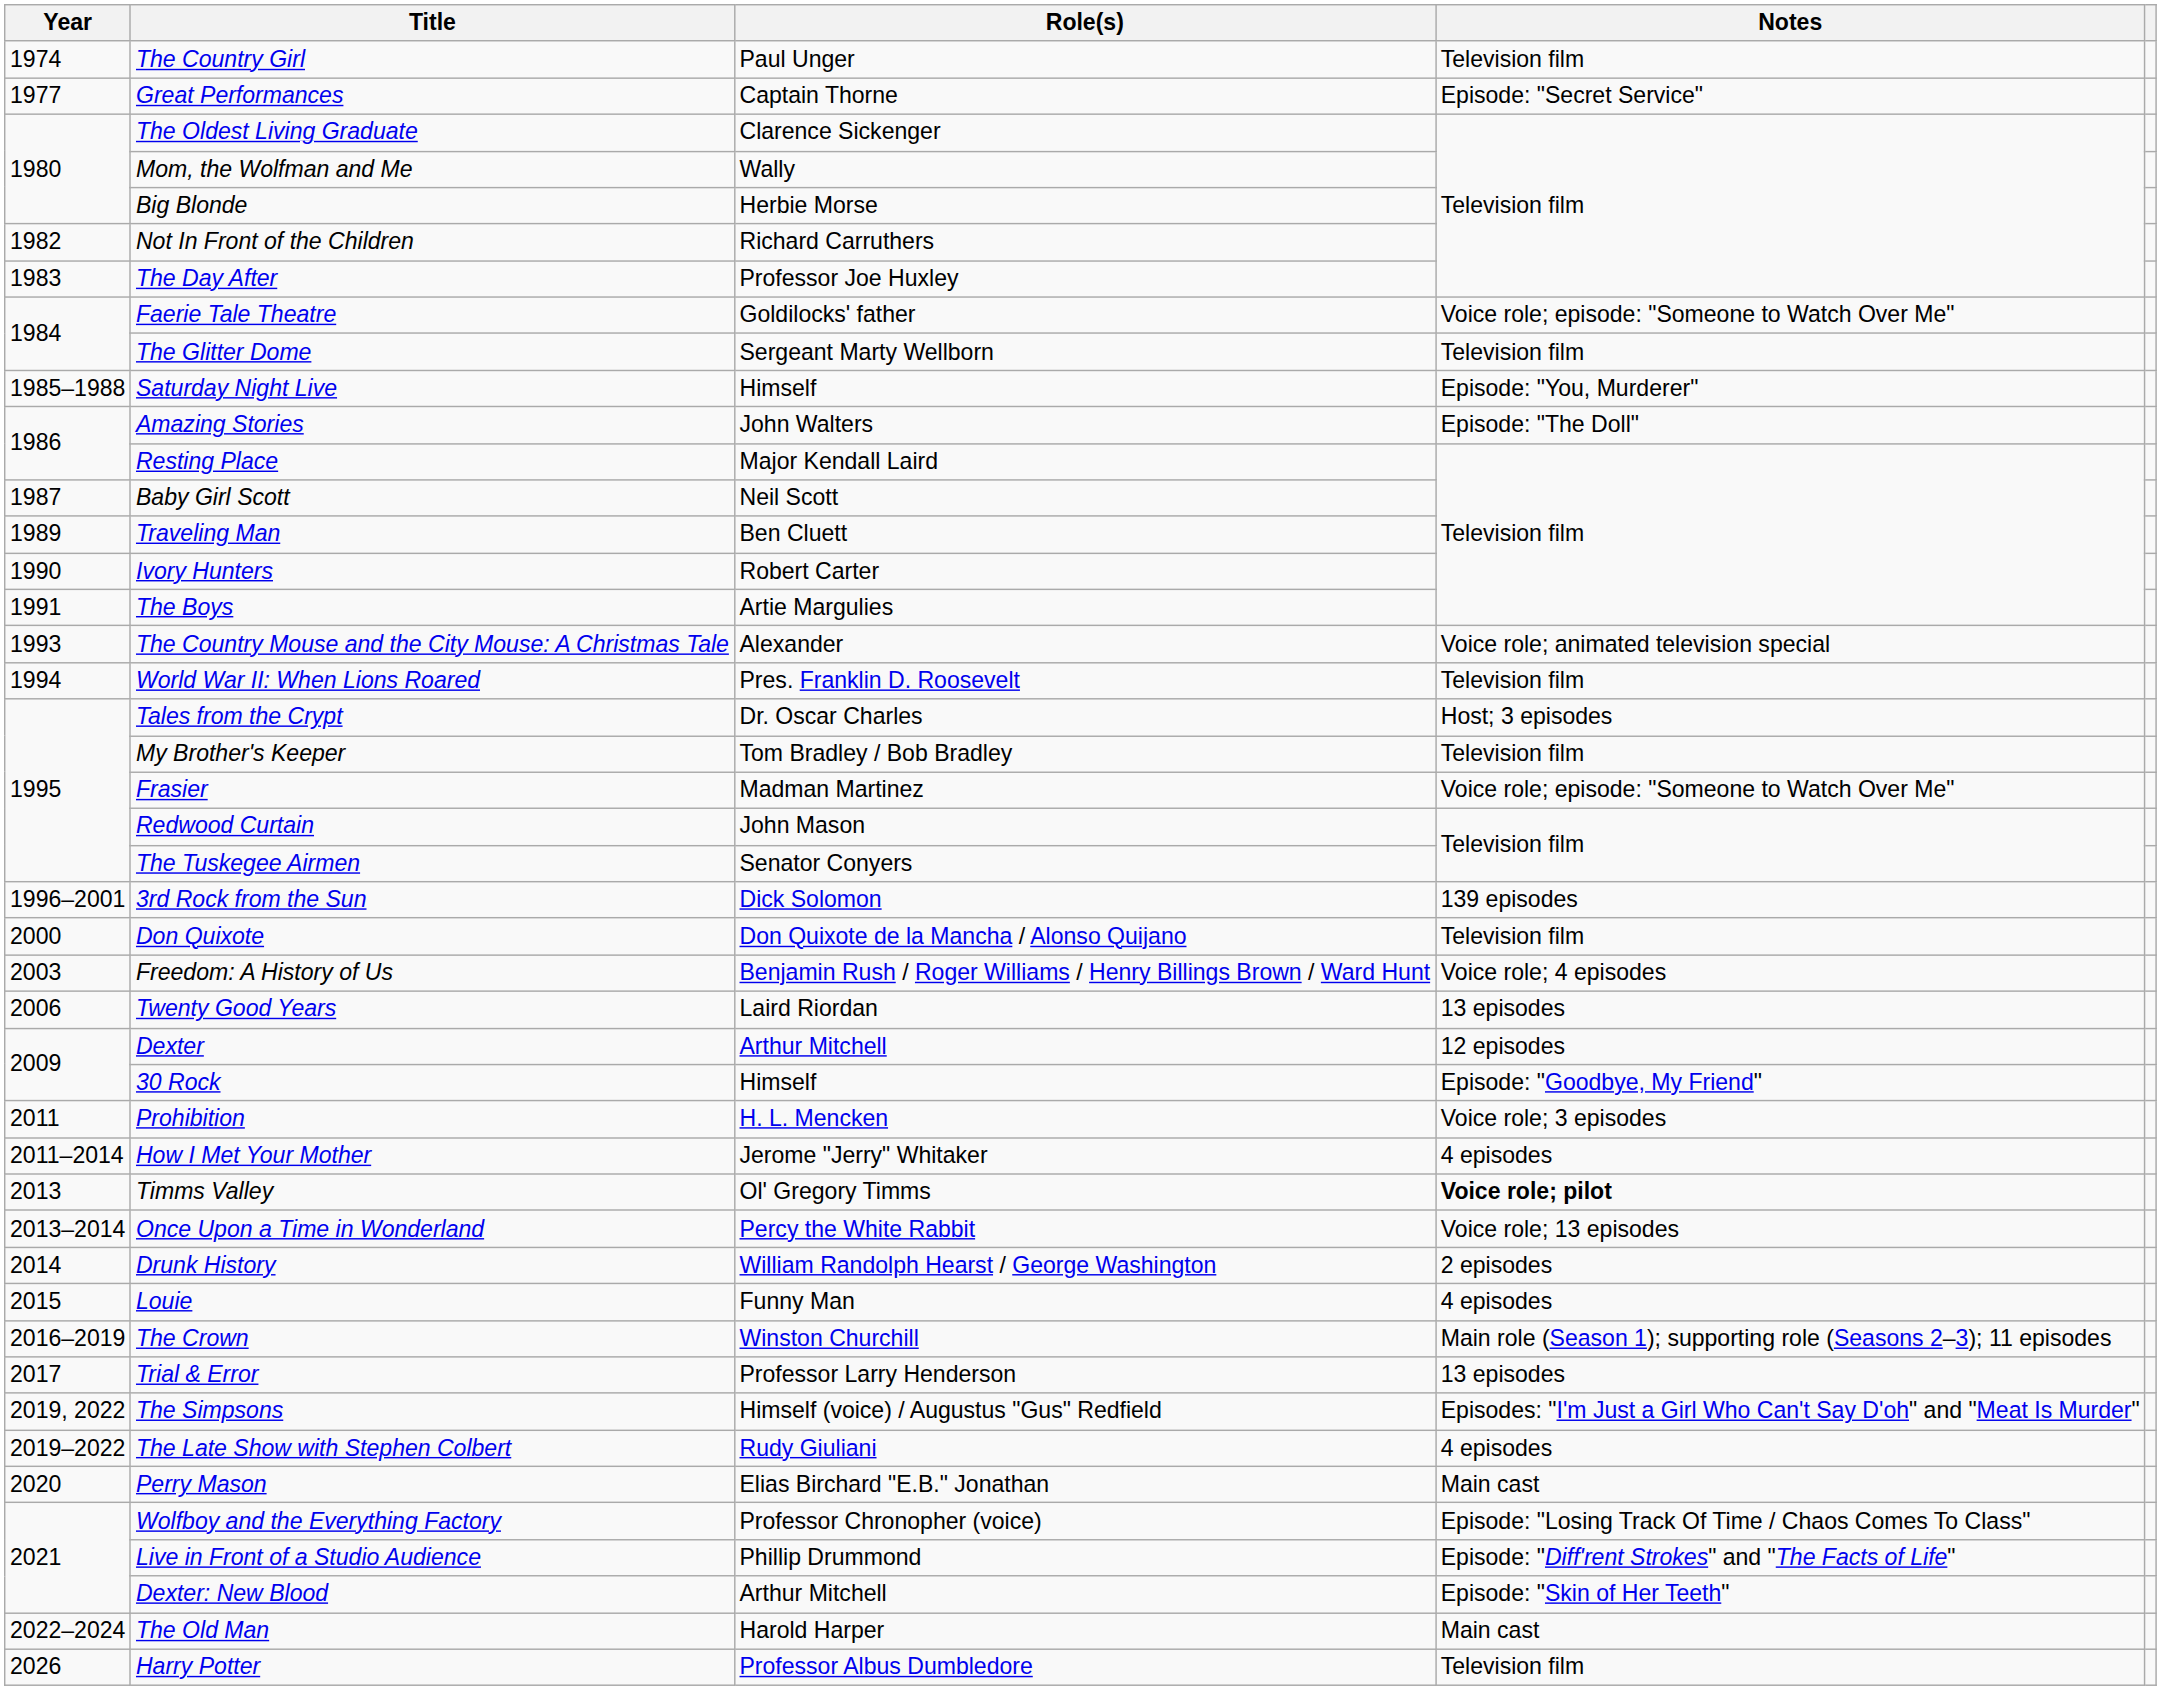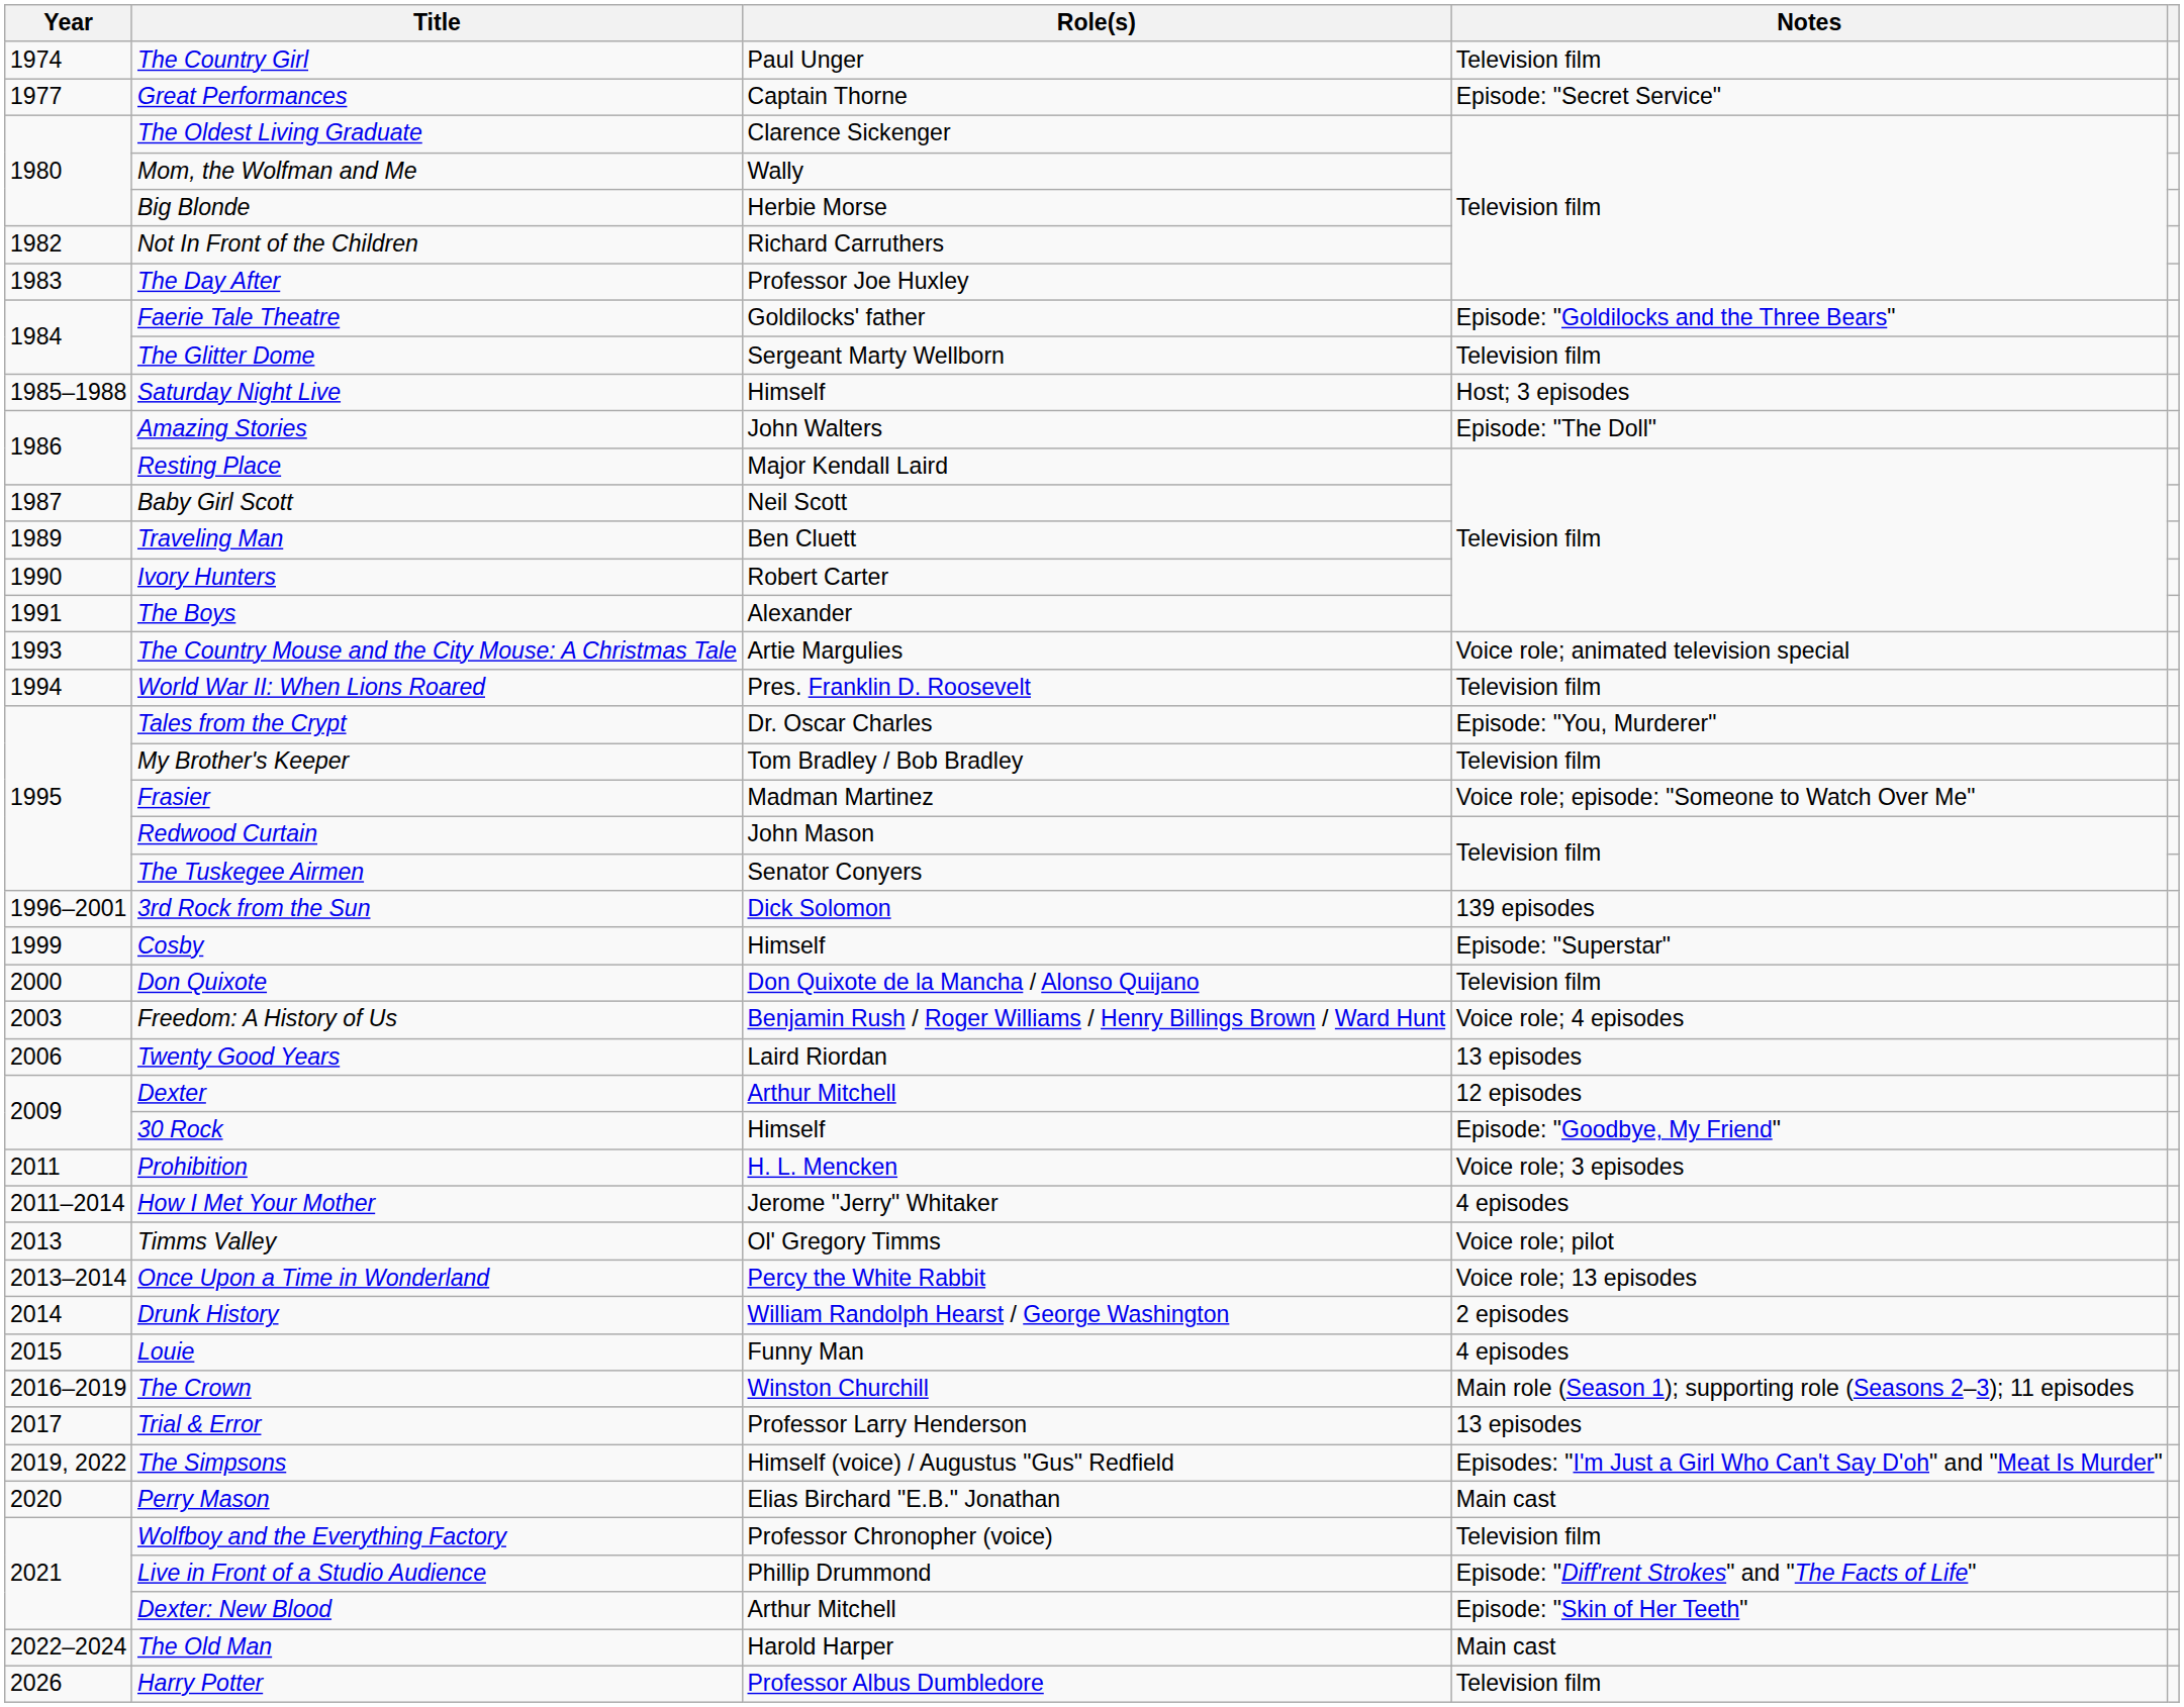Faerie Tale Theatre | Notes: Voice role; episode: "Someone to Watch Over Me" -> Episode: "Goldilocks and the Three Bears"
Saturday Night Live | Notes: Episode: "You, Murderer" -> Host; 3 episodes
The Boys | Role(s): Artie Margulies -> Alexander
The Country Mouse and the City Mouse: A Christmas Tale | Role(s): Alexander -> Artie Margulies
Tales from the Crypt | Notes: Host; 3 episodes -> Episode: "You, Murderer"
+ row: 1999 | Cosby | Himself | Episode: "Superstar"
Timms Valley | Notes: bold -> normal
- row: 2019–2022 | The Late Show with Stephen Colbert | Rudy Giuliani | 4 episodes
Wolfboy and the Everything Factory | Notes: Episode: "Losing Track Of Time / Chaos Comes To Class" -> Television film
